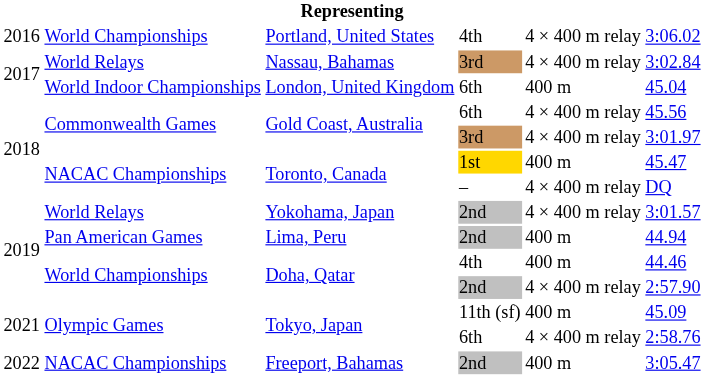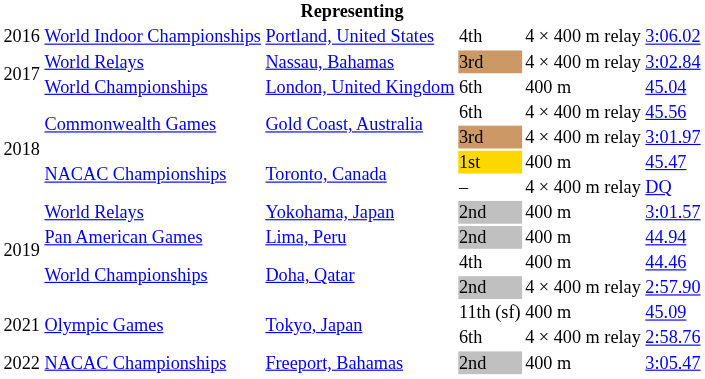Portland, United States | column 2: World Championships -> World Indoor Championships
London, United Kingdom | column 2: World Indoor Championships -> World Championships
Yokohama, Japan | column 5: 4 × 400 m relay -> 400 m
